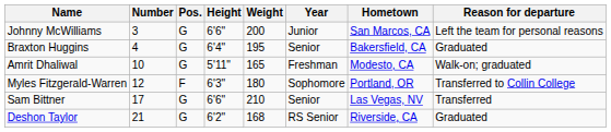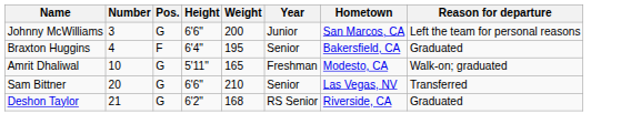Braxton Huggins | Pos.: G -> F
- row: Myles Fitzgerald-Warren | 12 | F | 6'3" | 180 | Sophomore | Portland, OR | Transferred to Collin College
Sam Bittner | Number: 17 -> 20
